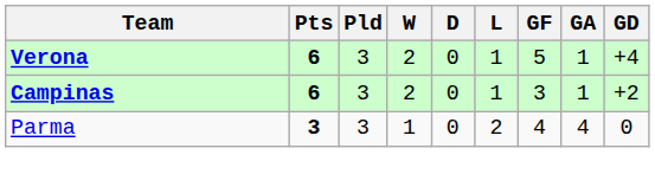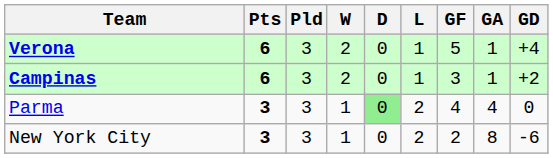Parma | D: no background -> lightgreen background
+ row: New York City | 3 | 3 | 1 | 0 | 2 | 2 | 8 | -6
